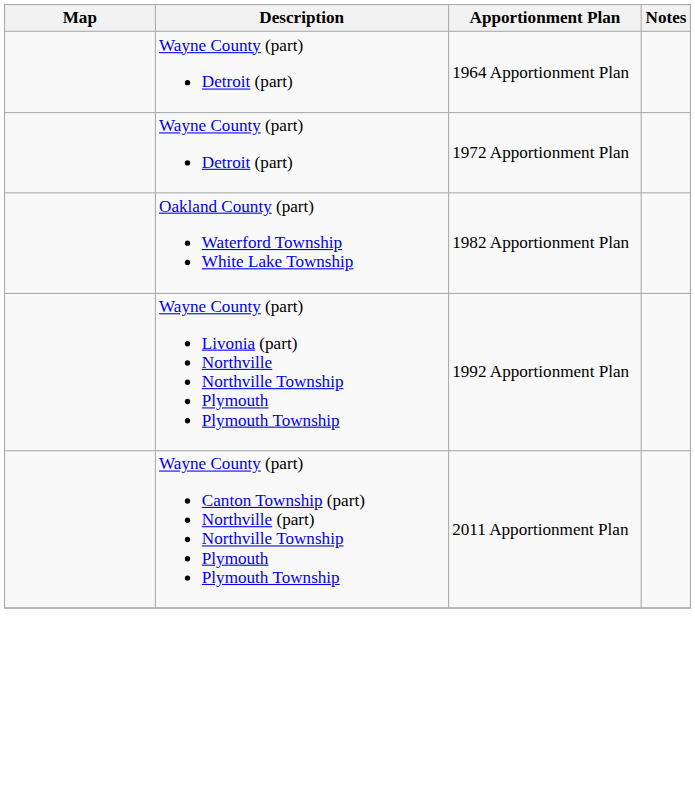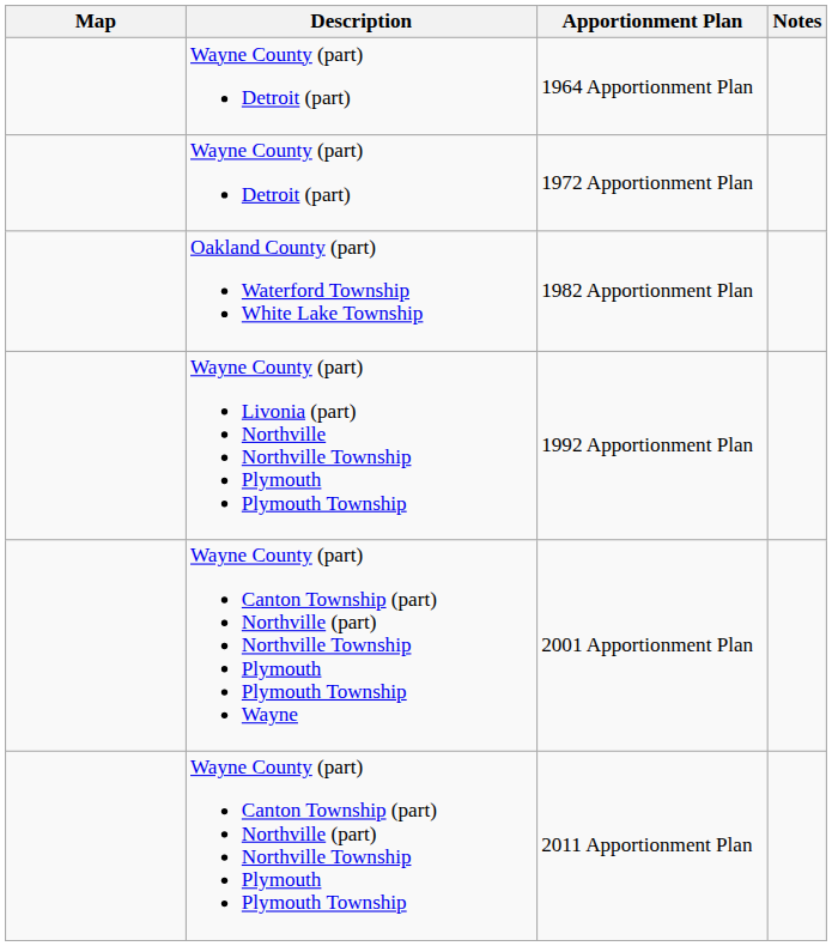+ row: Wayne County (part) Canton Township (part) Northville (part) Northville Township Plymouth Plymouth Township Wayne | 2001 Apportionment Plan
